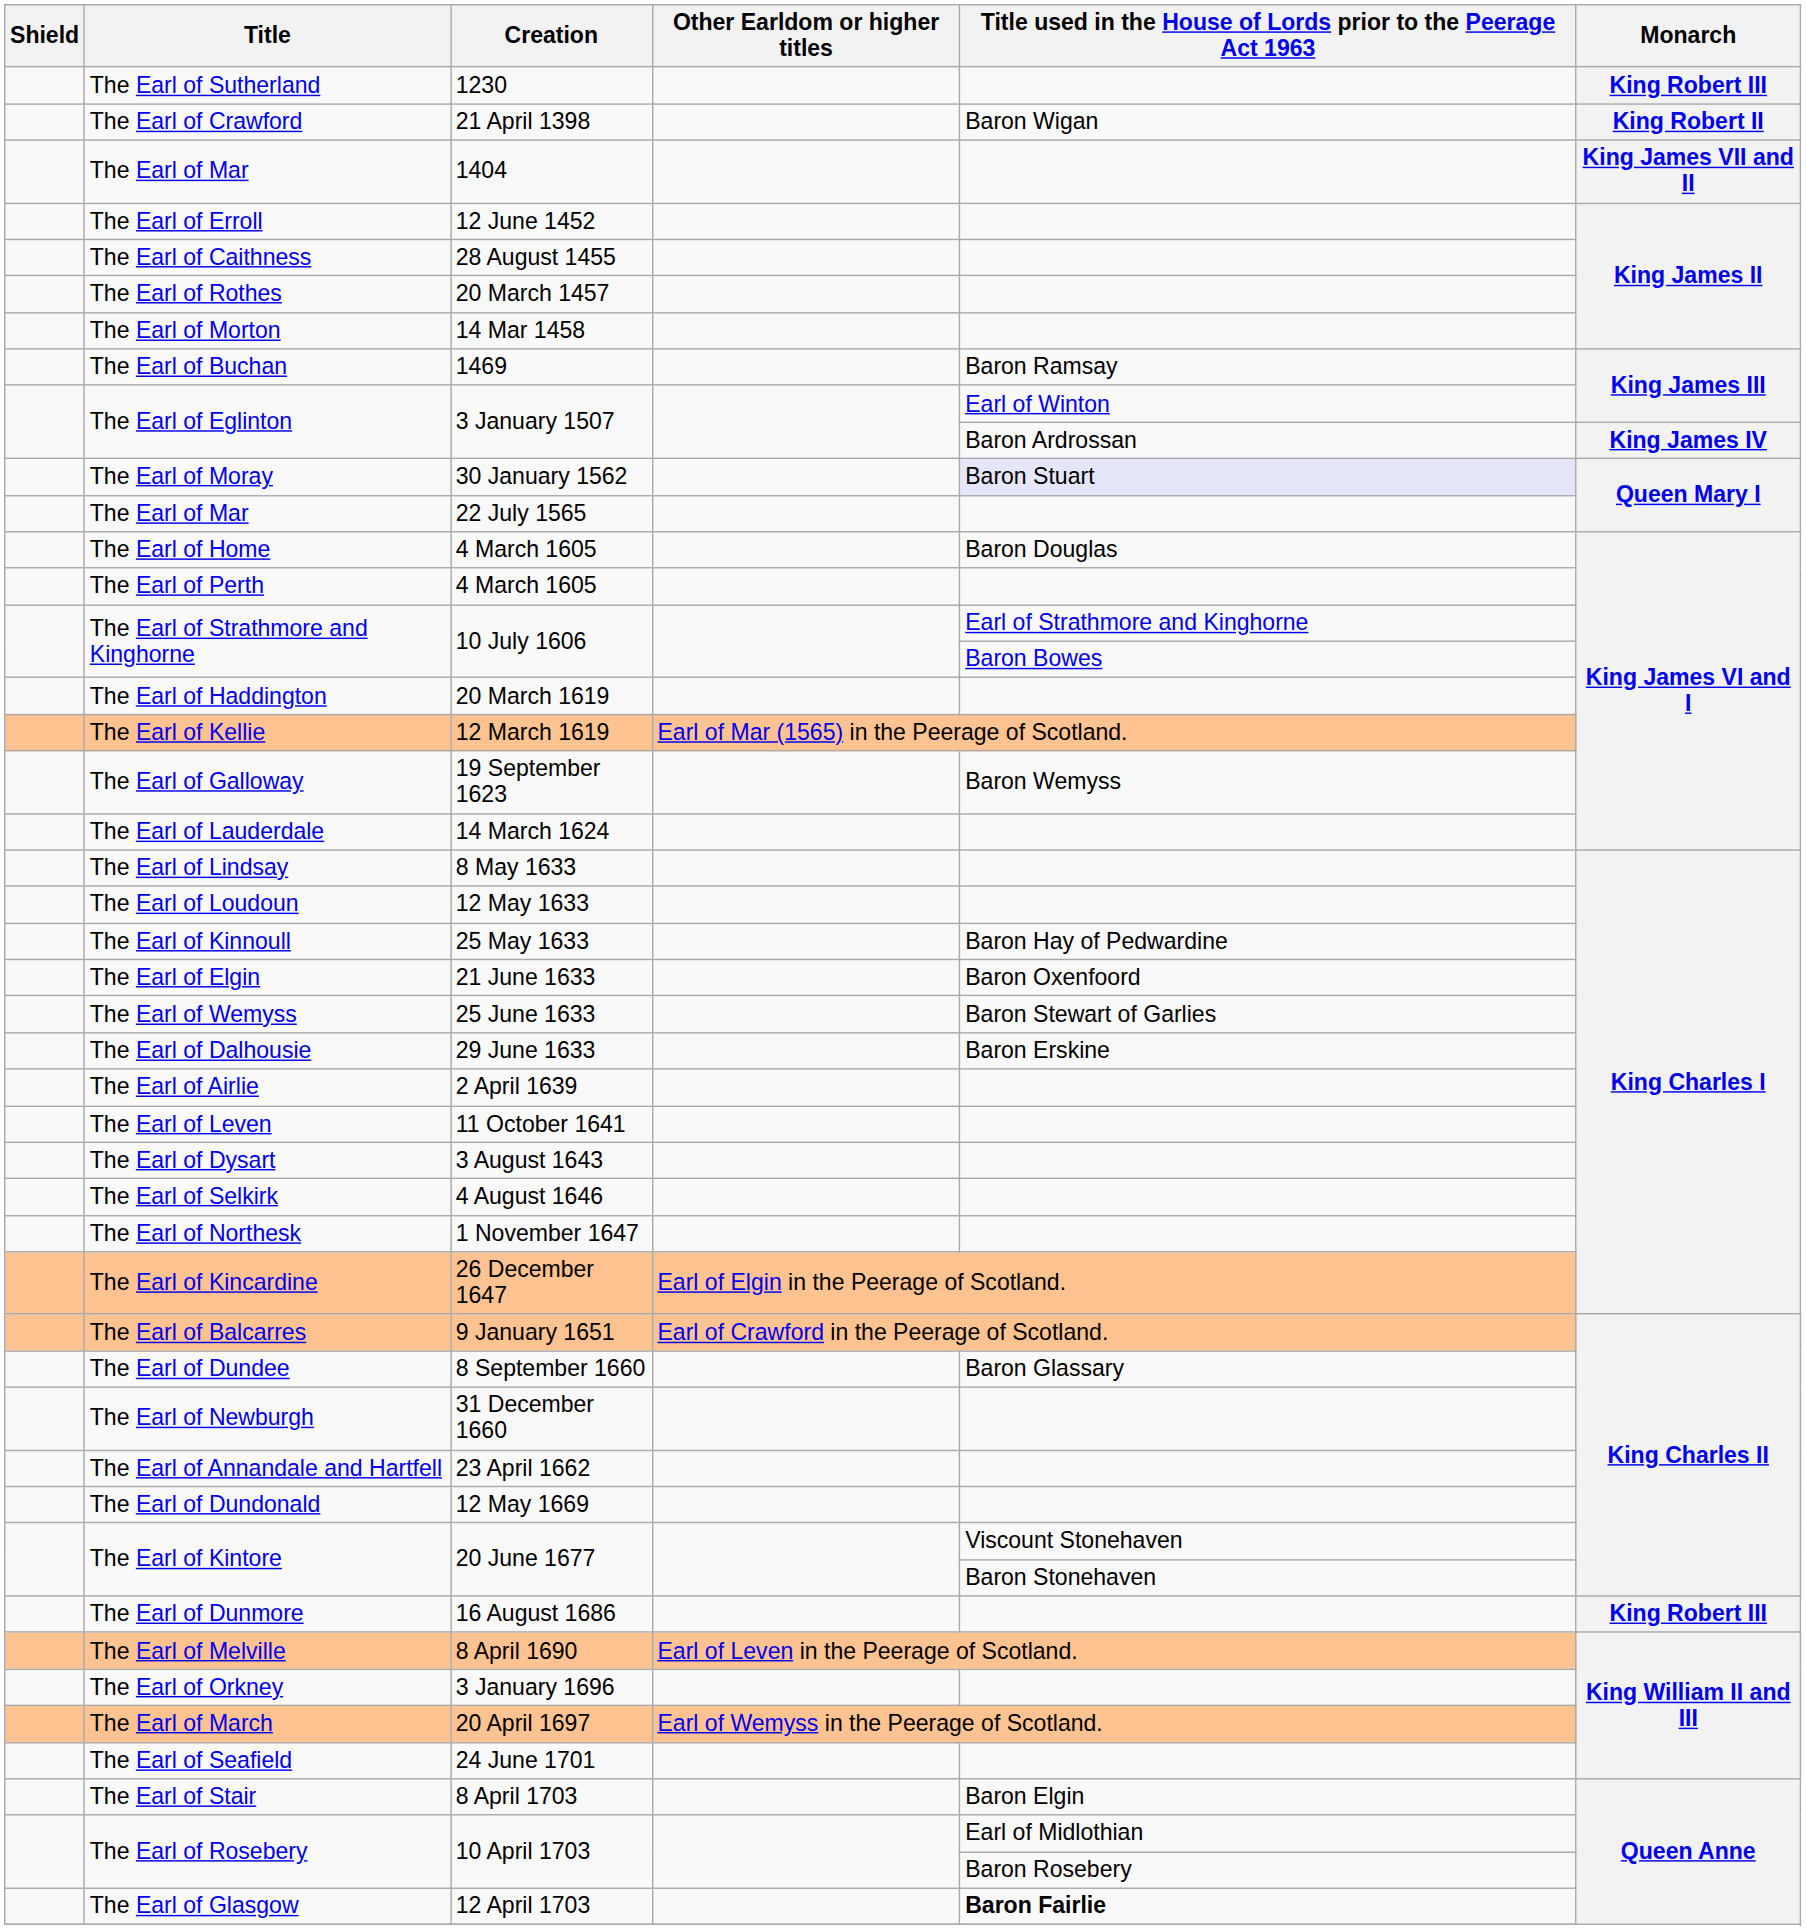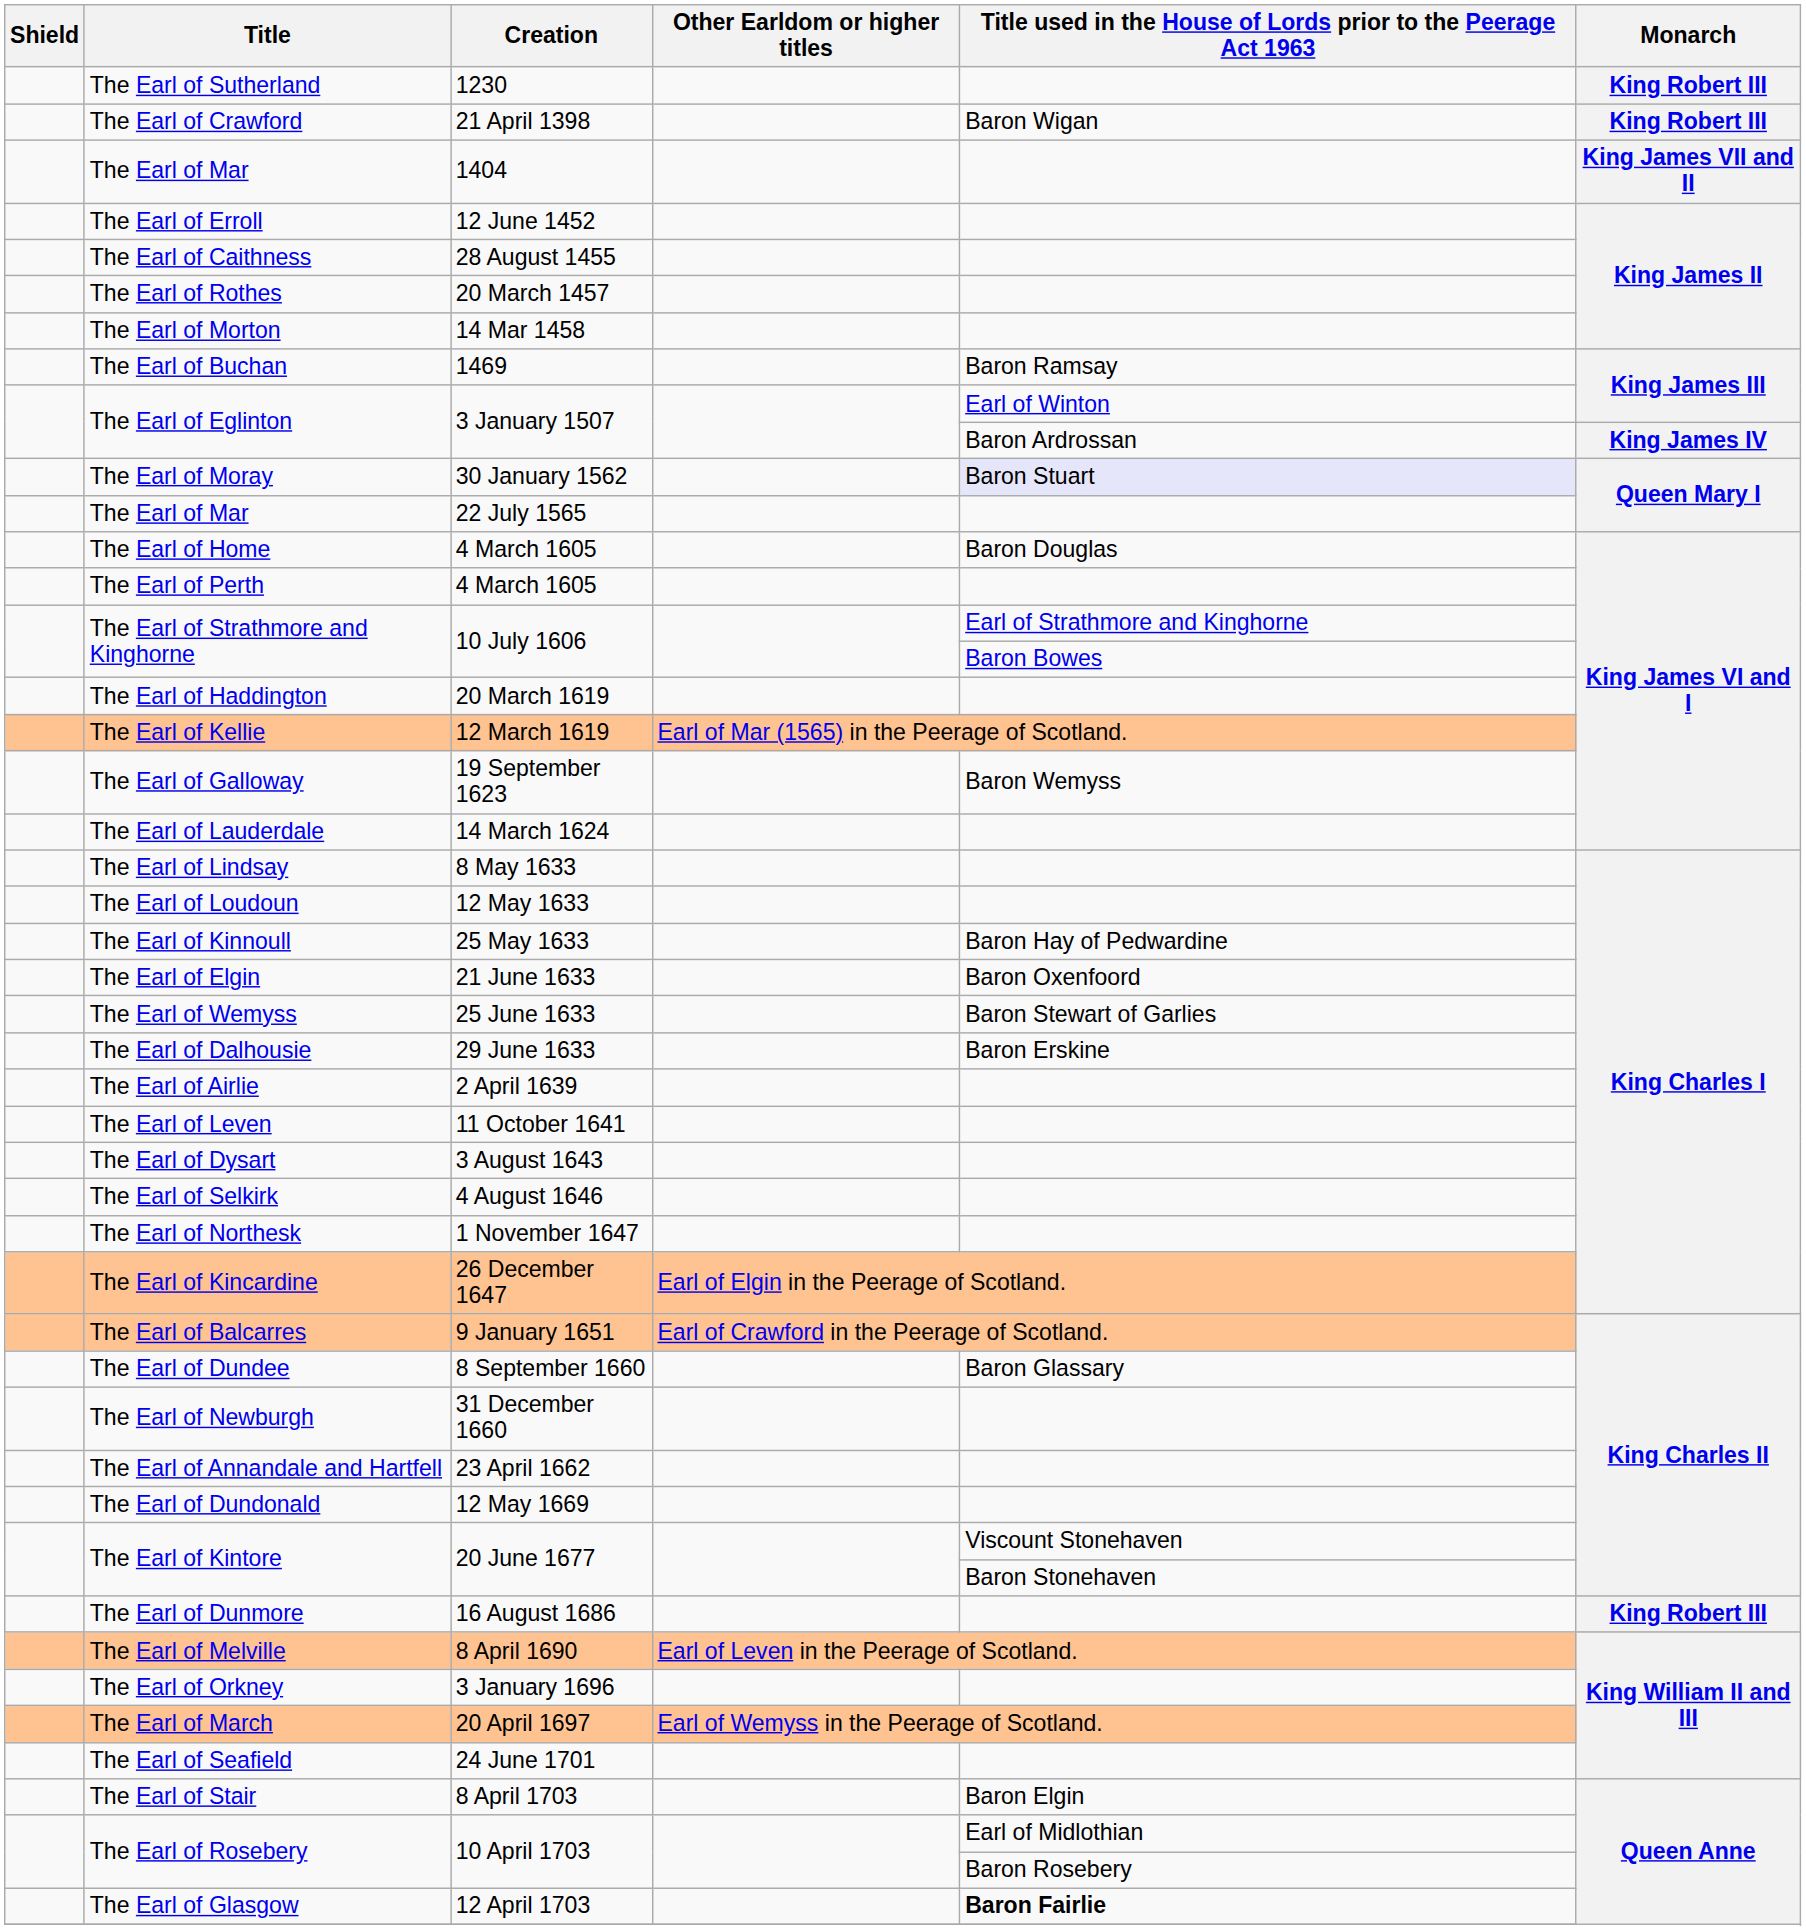The Earl of Crawford | Monarch: King Robert II -> King Robert III
